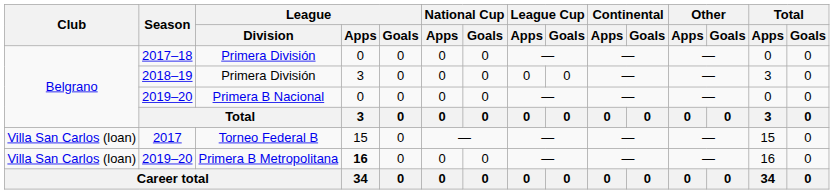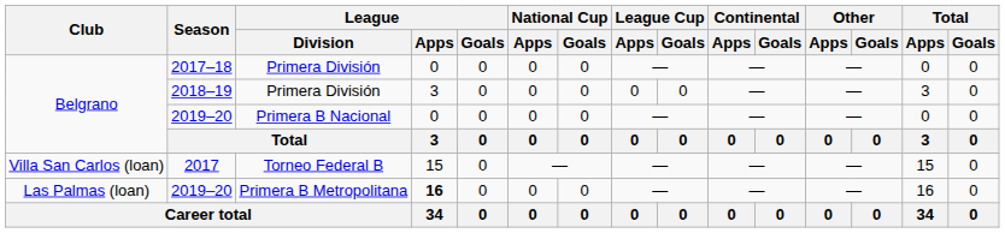2019–20 / Primera B Metropolitana | Club: Villa San Carlos (loan) -> Las Palmas (loan)
